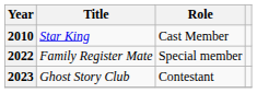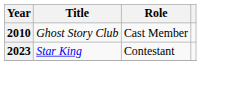2010 | Title: Star King -> Ghost Story Club
- row: 2022 | Family Register Mate | Special member
2023 | Title: Ghost Story Club -> Star King
